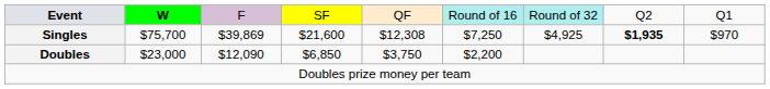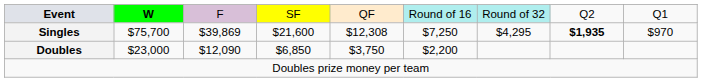Singles | column 7: $4,925 -> $4,295
